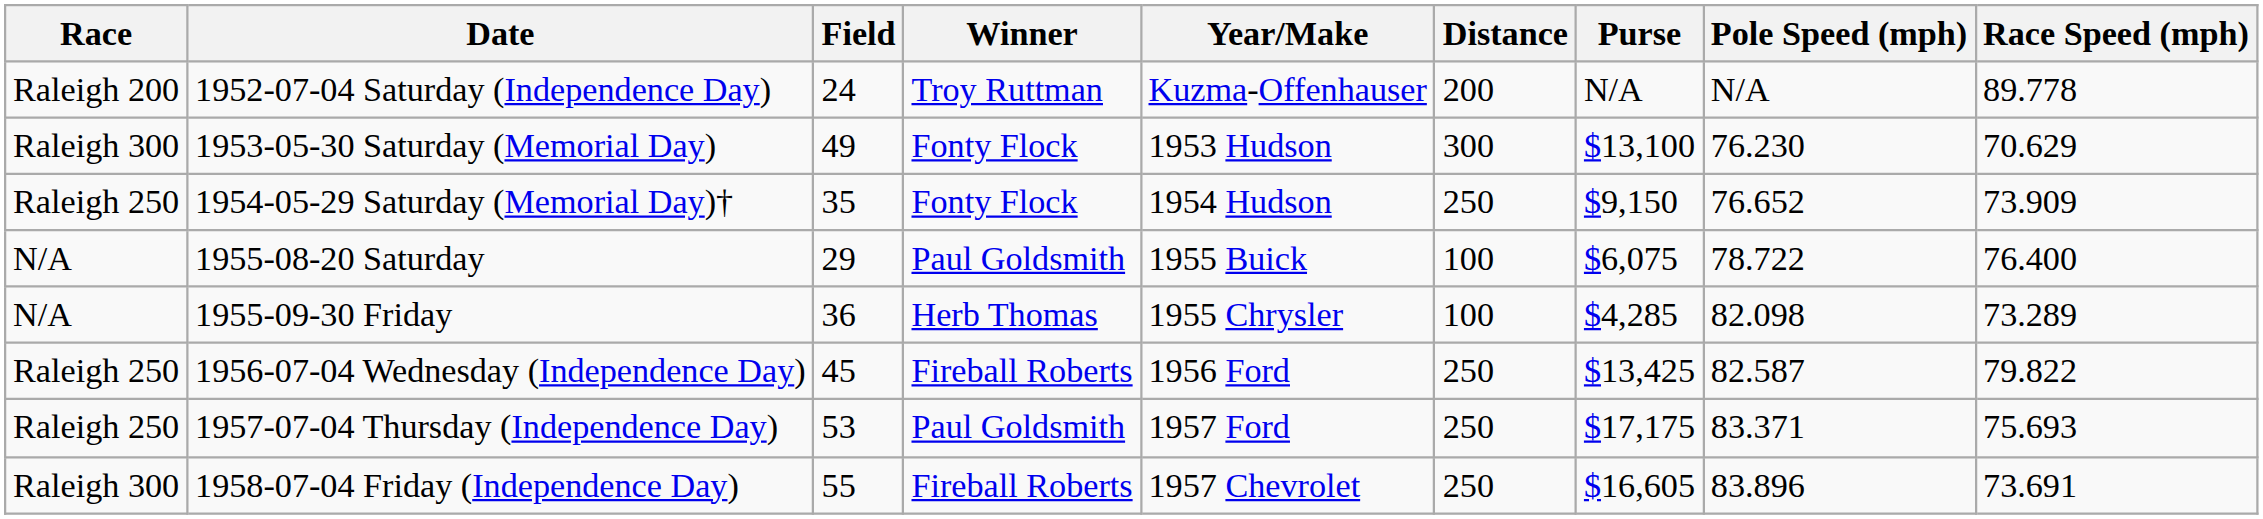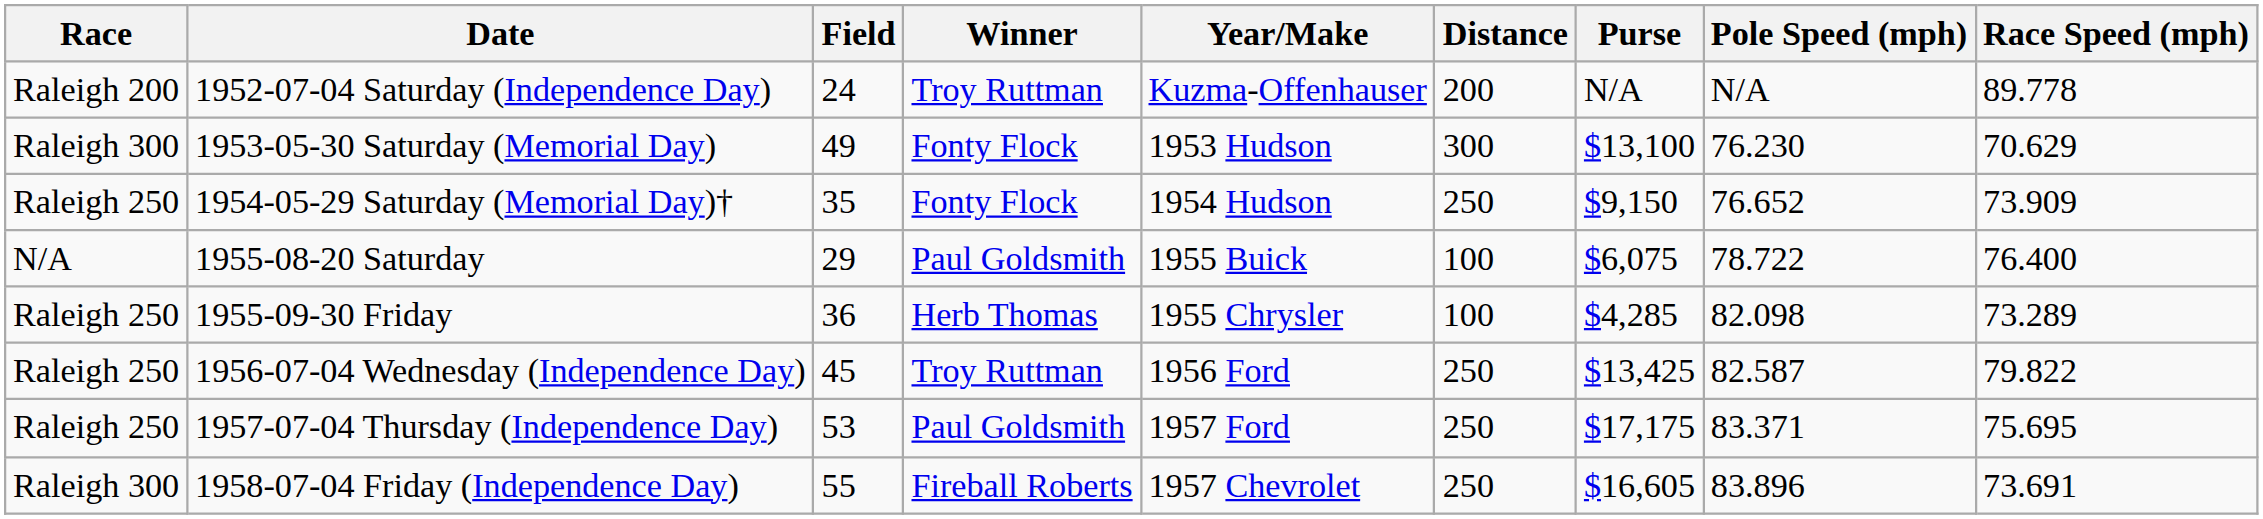1955-09-30 Friday | Race: N/A -> Raleigh 250
1956-07-04 Wednesday (Independence Day) | Winner: Fireball Roberts -> Troy Ruttman
1957-07-04 Thursday (Independence Day) | Race Speed (mph): 75.693 -> 75.695
